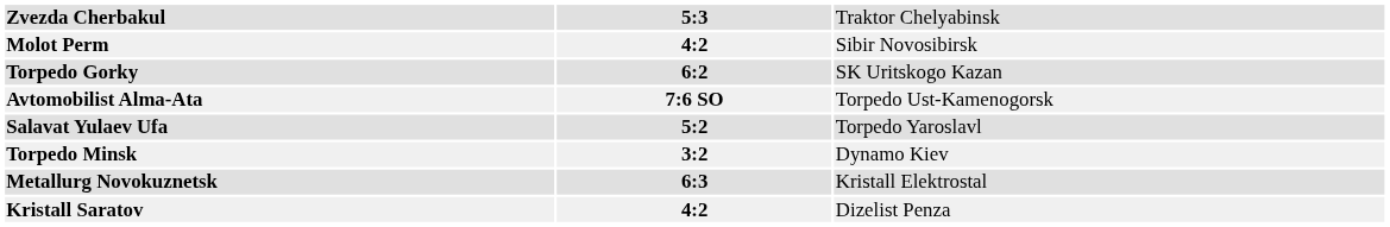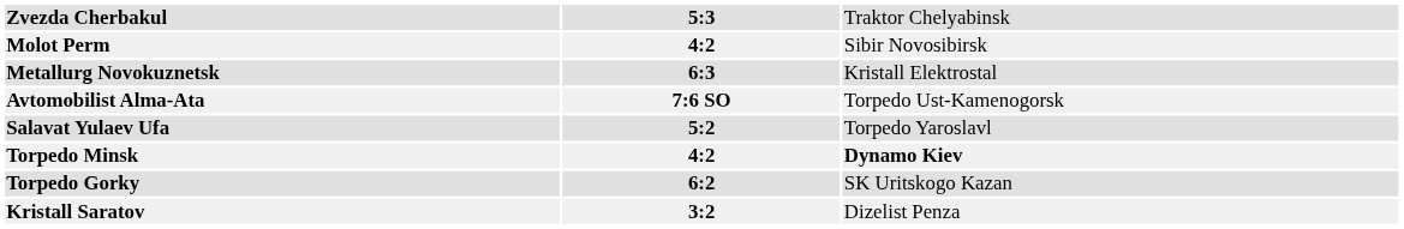rows swapped: Metallurg Novokuznetsk <-> Torpedo Gorky
Torpedo Minsk | column 2: 3:2 -> 4:2
Torpedo Minsk | column 3: normal -> bold
Kristall Saratov | column 2: 4:2 -> 3:2
